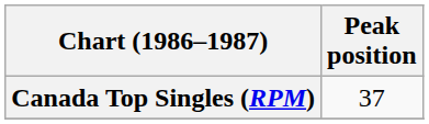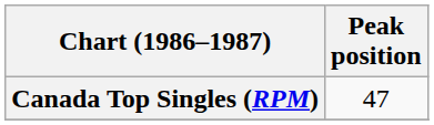Canada Top Singles (RPM) | Peak position: 37 -> 47
